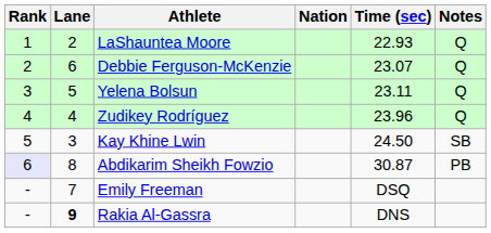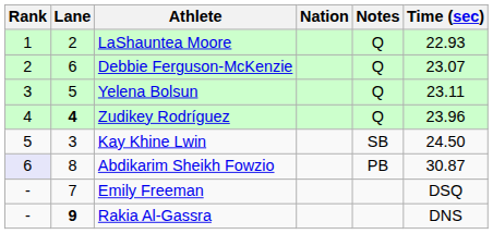columns swapped: Time (sec) <-> Notes
Zudikey Rodríguez | Lane: normal -> bold
